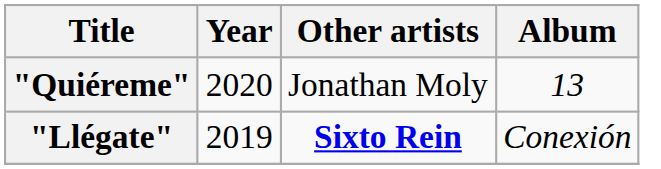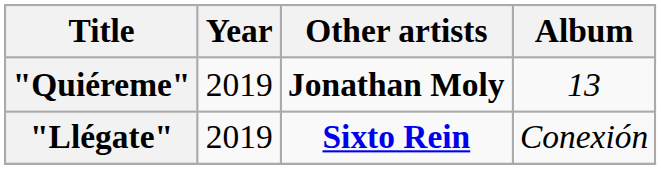"Quiéreme" | Year: 2020 -> 2019
"Quiéreme" | Other artists: normal -> bold
